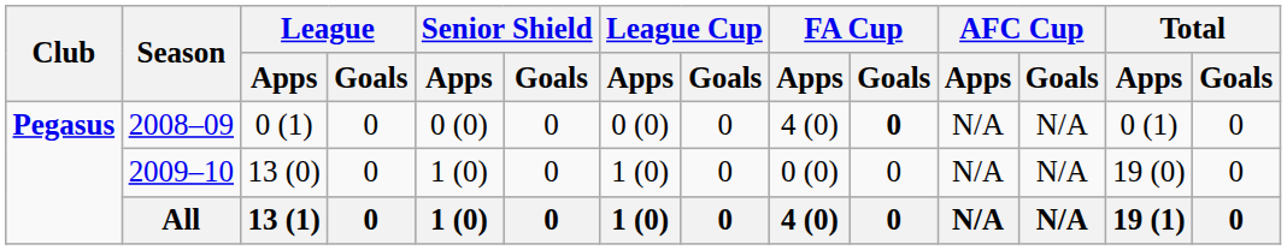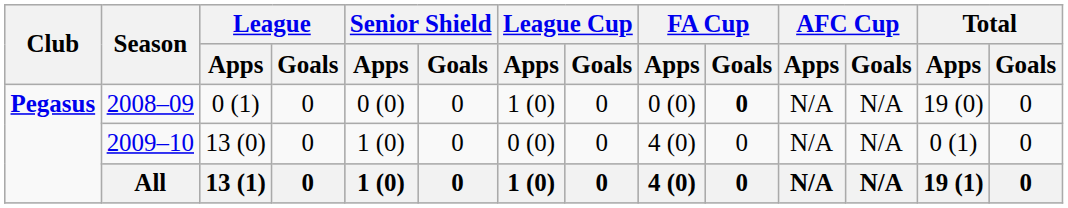2008–09 | League Cup / Apps: 0 (0) -> 1 (0)
2008–09 | FA Cup / Apps: 4 (0) -> 0 (0)
2008–09 | Total / Apps: 0 (1) -> 19 (0)
2009–10 | League Cup / Apps: 1 (0) -> 0 (0)
2009–10 | FA Cup / Apps: 0 (0) -> 4 (0)
2009–10 | Total / Apps: 19 (0) -> 0 (1)
